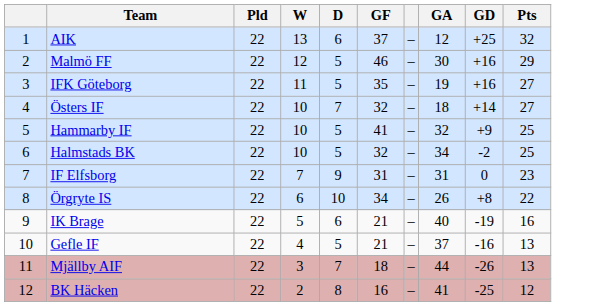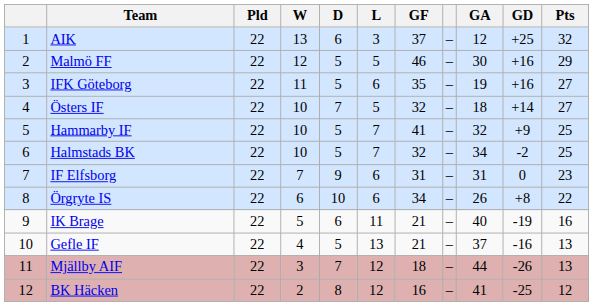+ column: L | 3 | 5 | 6 | 5 | 7 | 7 | 6 | 6 | 11 | 13 | 12 | 12
